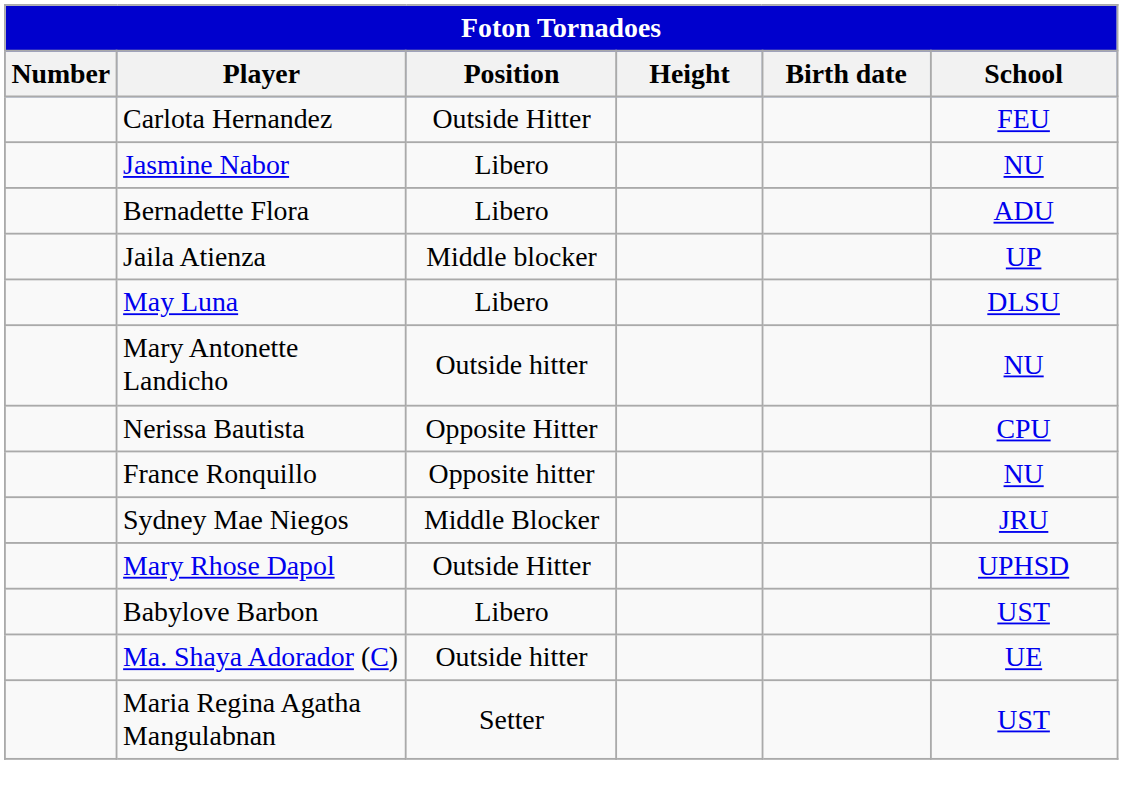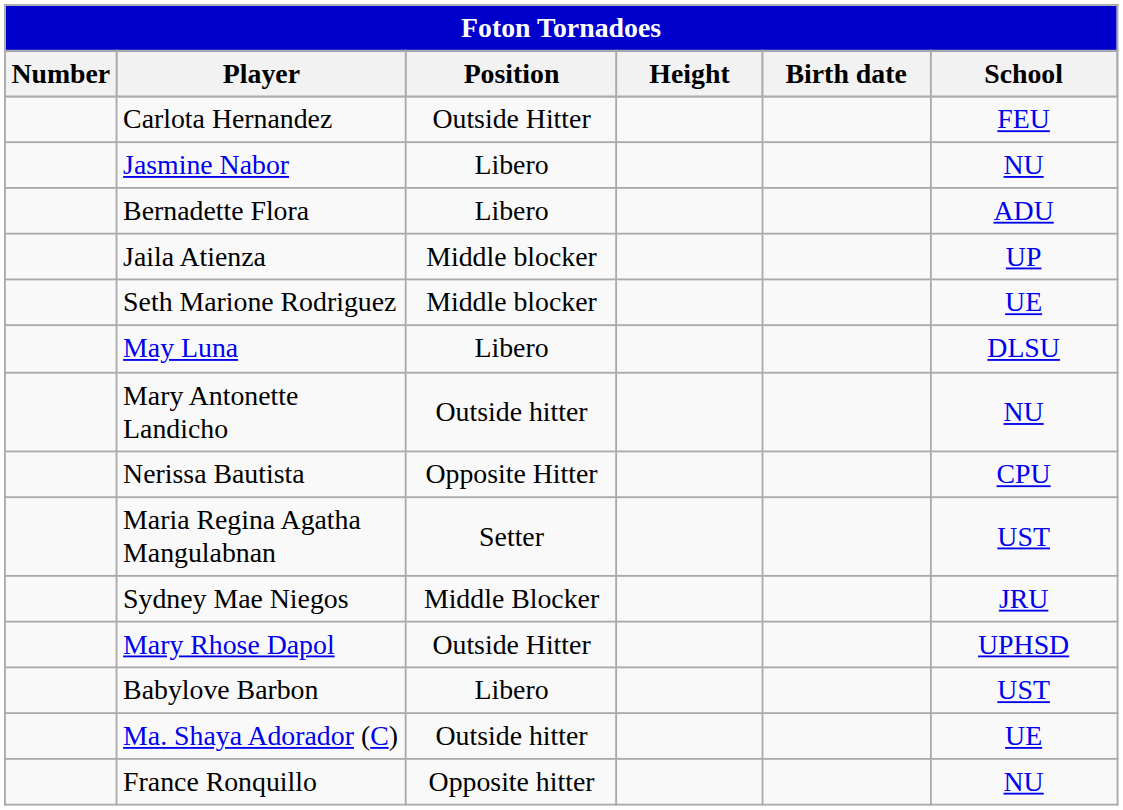+ row: Seth Marione Rodriguez | Middle blocker | UE
rows swapped: France Ronquillo <-> Maria Regina Agatha Mangulabnan
